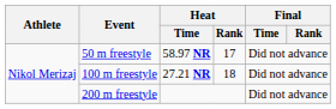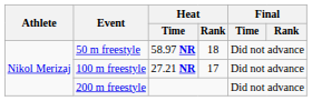50 m freestyle | Heat / Rank: 17 -> 18
100 m freestyle | Heat / Rank: 18 -> 17
